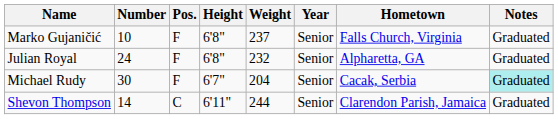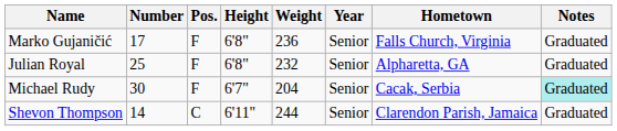Marko Gujaničić | Number: 10 -> 17
Marko Gujaničić | Weight: 237 -> 236
Julian Royal | Number: 24 -> 25
